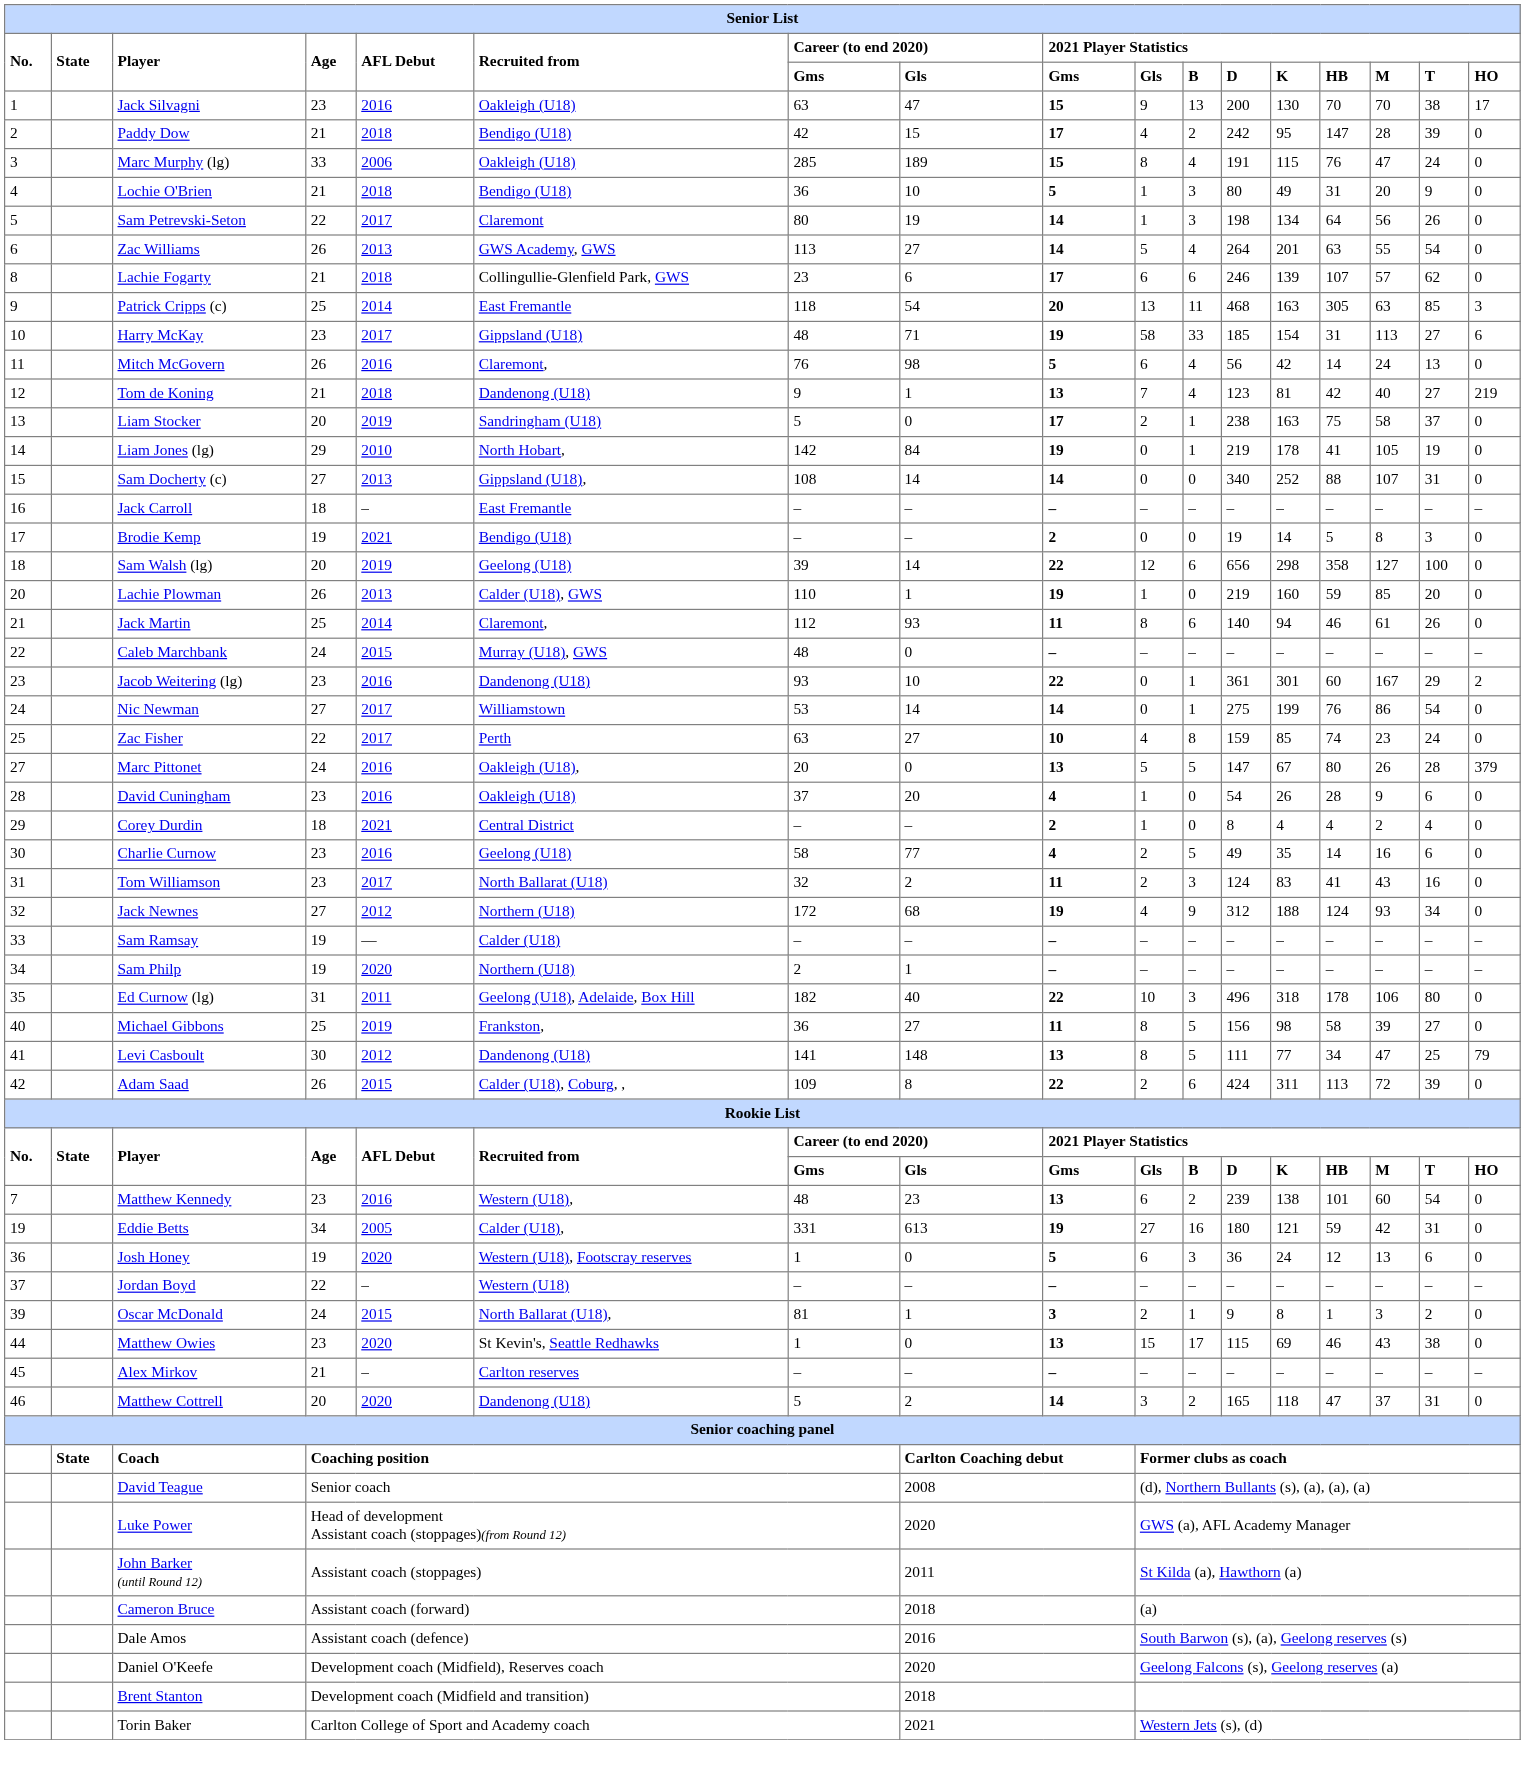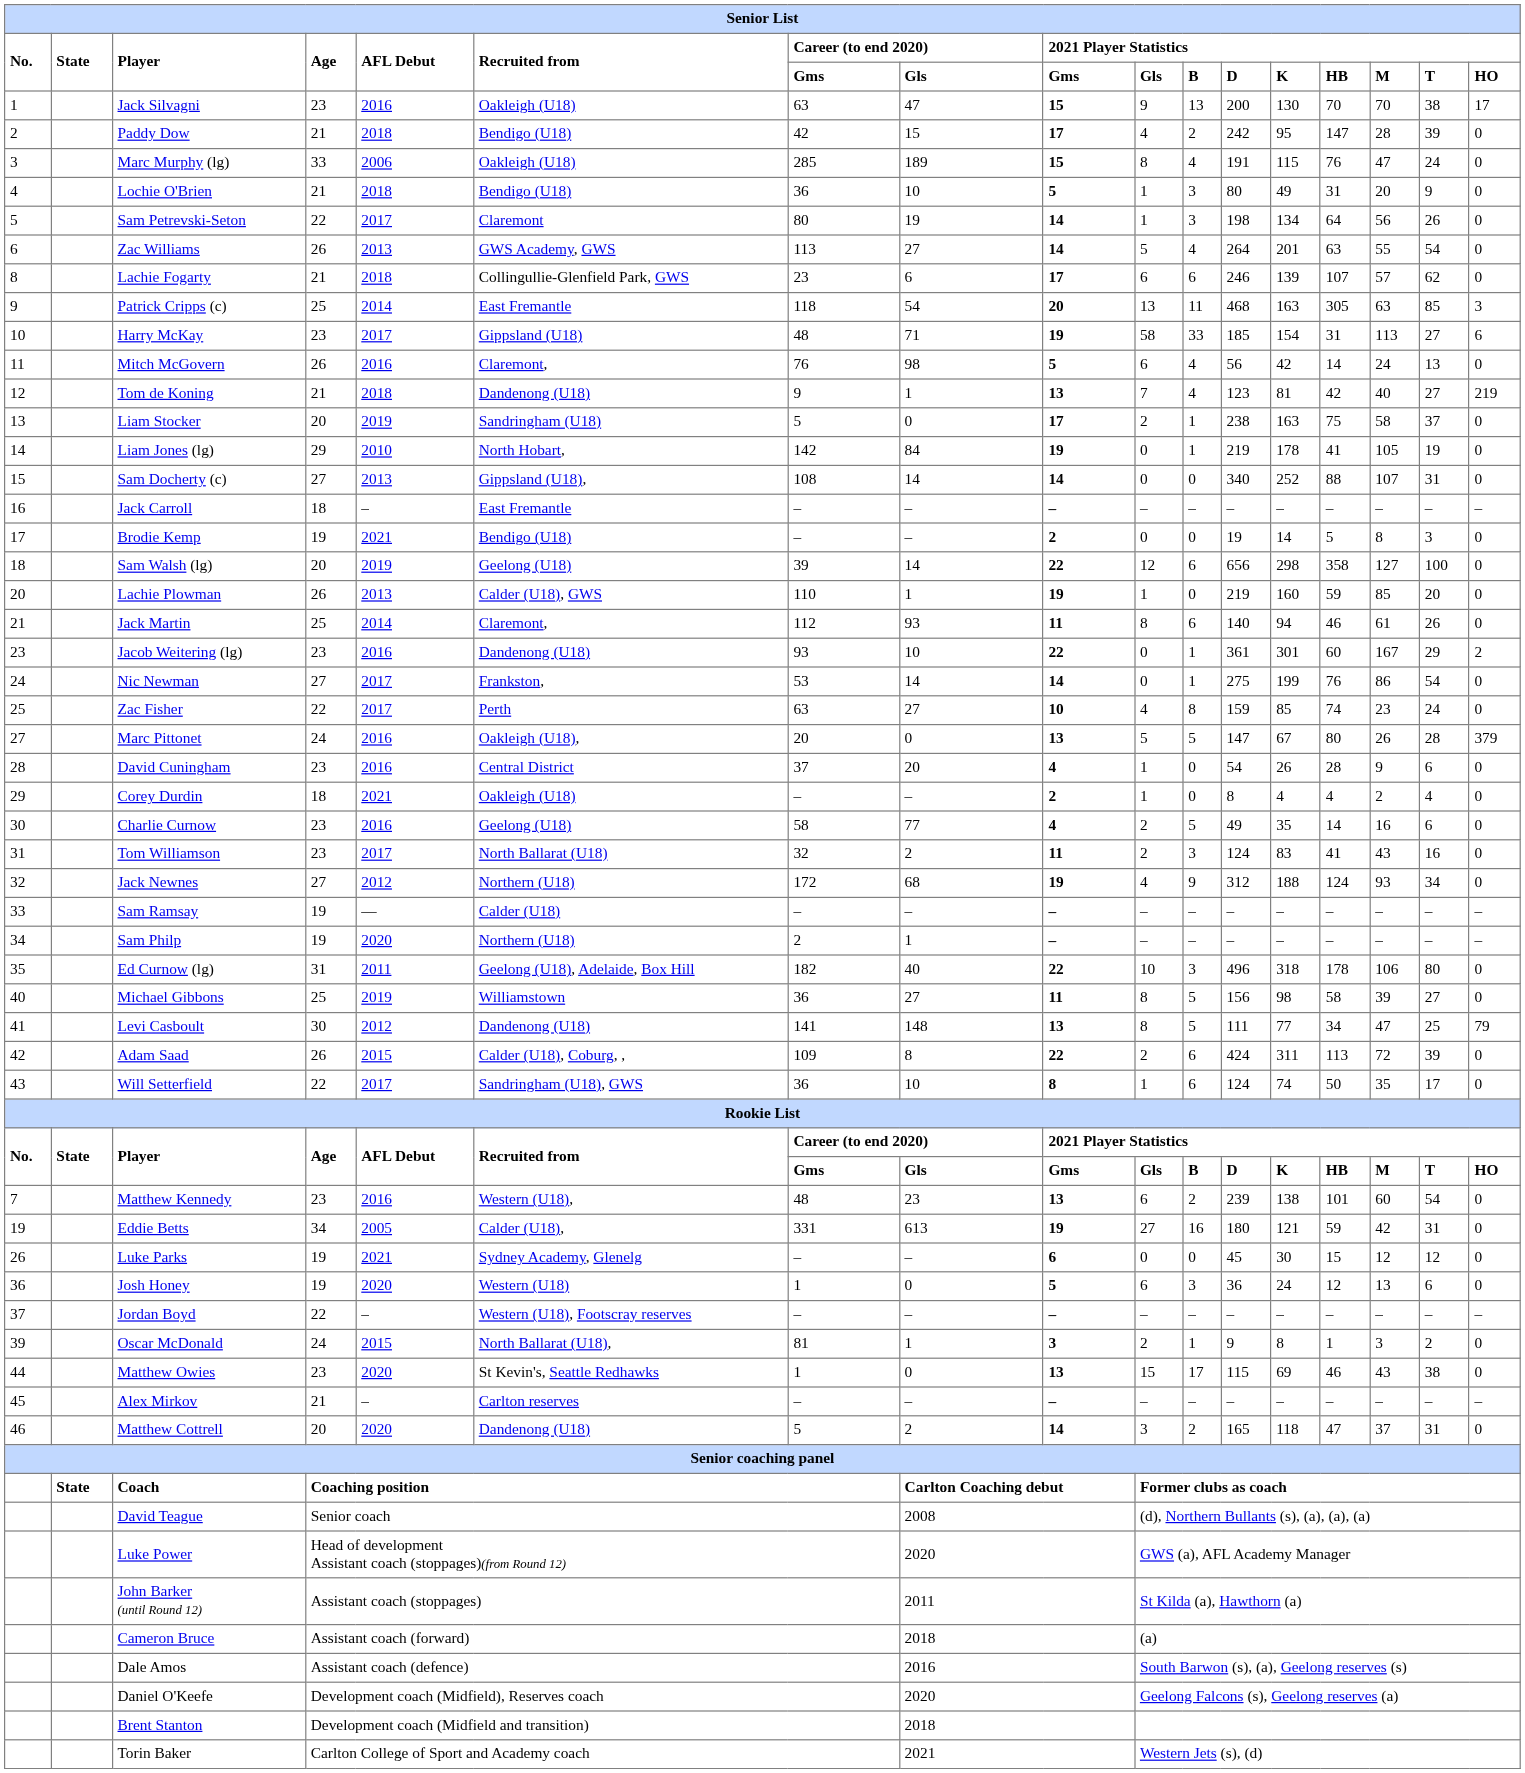- row: 22 | Caleb Marchbank | 24 | 2015 | Murray (U18), GWS | 48 | 0 | – | – | – | – | – | – | – | – | –
Nic Newman | Recruited from: Williamstown -> Frankston,
David Cuningham | Recruited from: Oakleigh (U18) -> Central District
Corey Durdin | Recruited from: Central District -> Oakleigh (U18)
Michael Gibbons | Recruited from: Frankston, -> Williamstown
+ row: 43 | Will Setterfield | 22 | 2017 | Sandringham (U18), GWS | 36 | 10 | 8 | 1 | 6 | 124 | 74 | 50 | 35 | 17 | 0
+ row: 26 | Luke Parks | 19 | 2021 | Sydney Academy, Glenelg | – | – | 6 | 0 | 0 | 45 | 30 | 15 | 12 | 12 | 0
Josh Honey | Recruited from: Western (U18), Footscray reserves -> Western (U18)
Jordan Boyd | Recruited from: Western (U18) -> Western (U18), Footscray reserves
